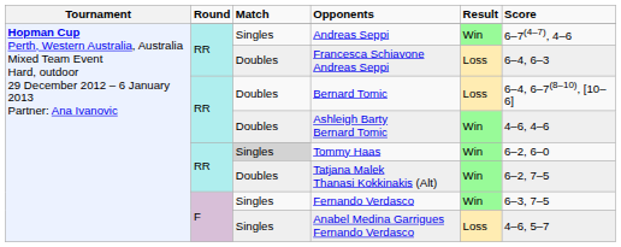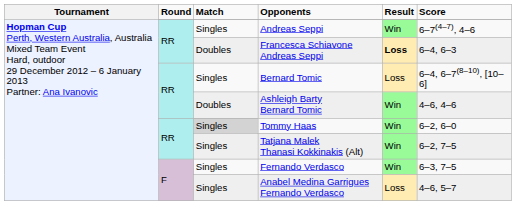Francesca Schiavone Andreas Seppi | column 5: normal -> bold
Bernard Tomic | column 3: Doubles -> Singles
Tatjana Malek Thanasi Kokkinakis (Alt) | column 3: Doubles -> Singles
